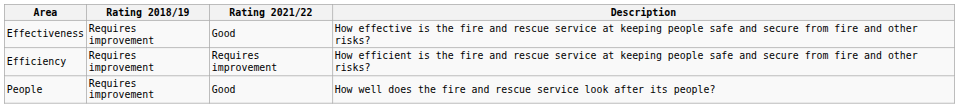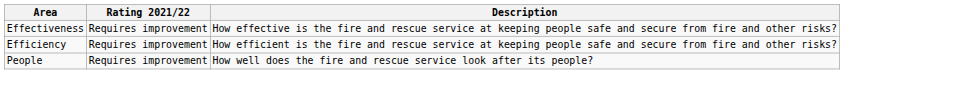- column: Rating 2018/19 | Requires improvement | Requires improvement | Requires improvement
Effectiveness | Rating 2021/22: Good -> Requires improvement
People | Rating 2021/22: Good -> Requires improvement
